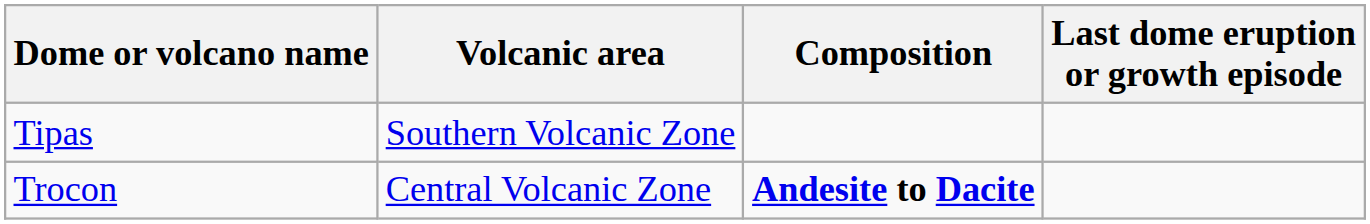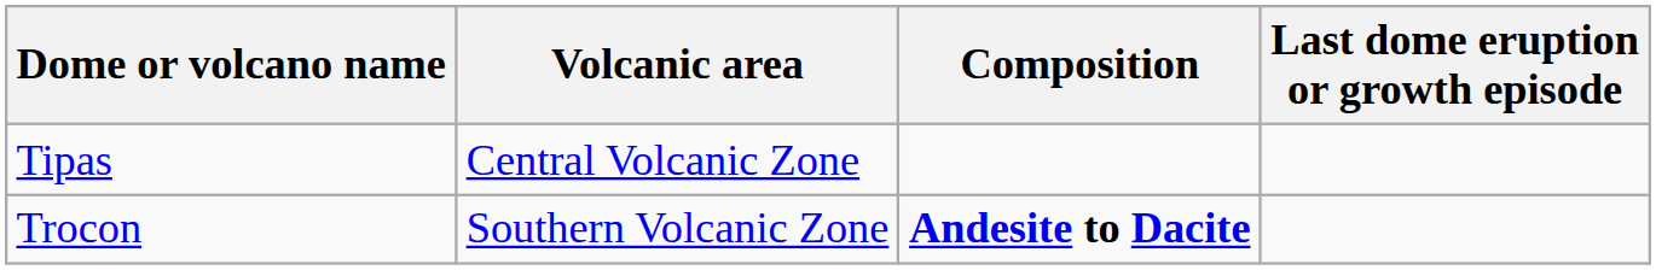Tipas | Volcanic area: Southern Volcanic Zone -> Central Volcanic Zone
Trocon | Volcanic area: Central Volcanic Zone -> Southern Volcanic Zone
